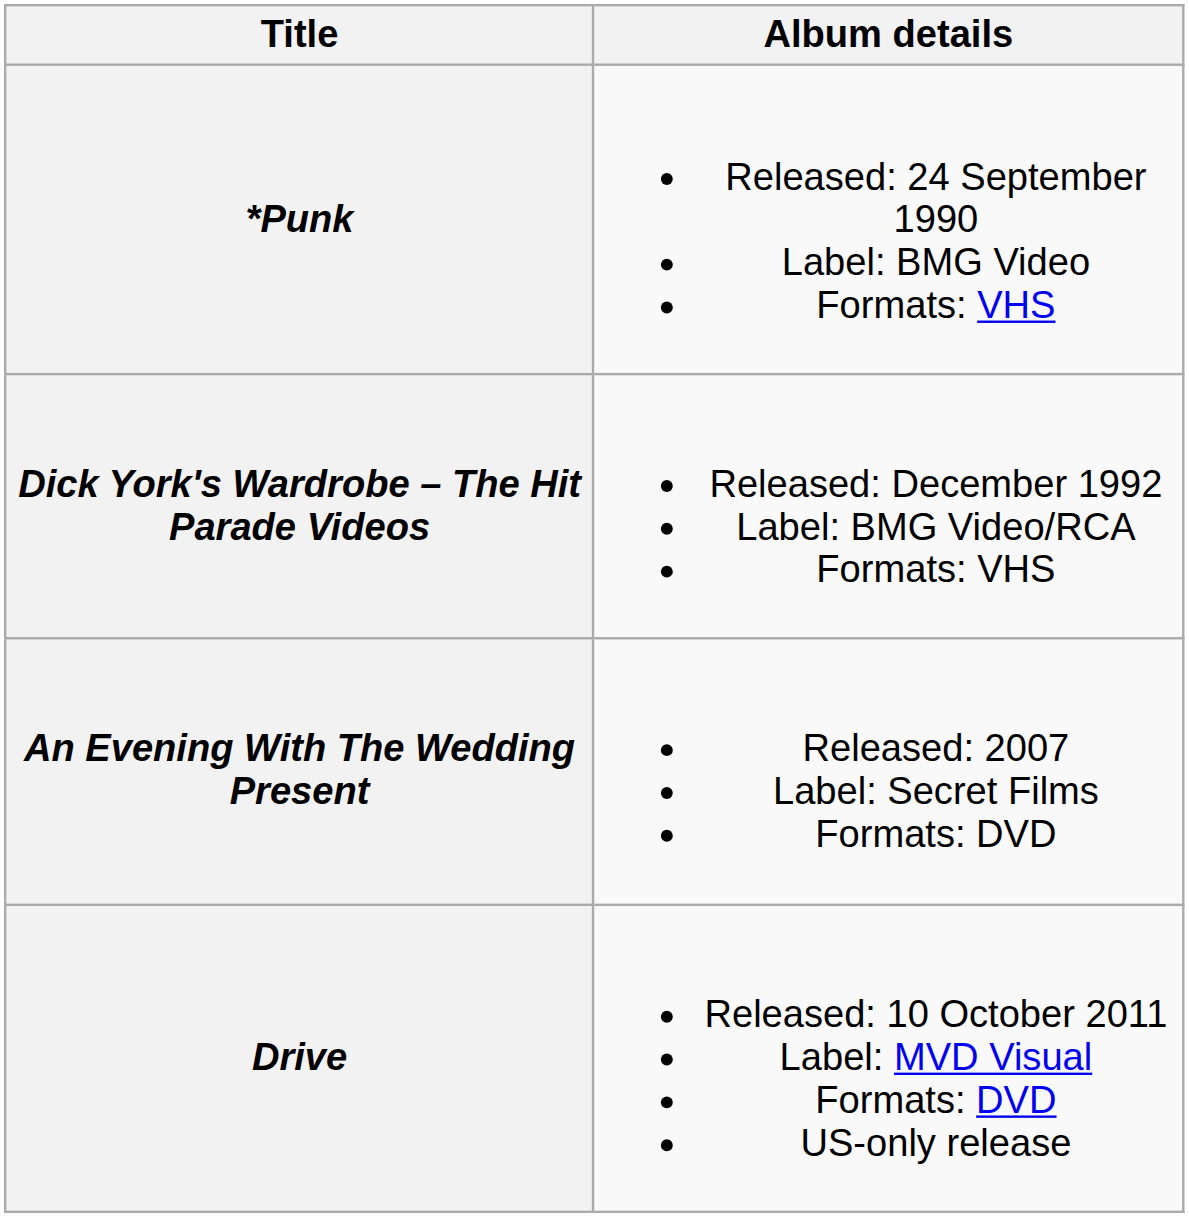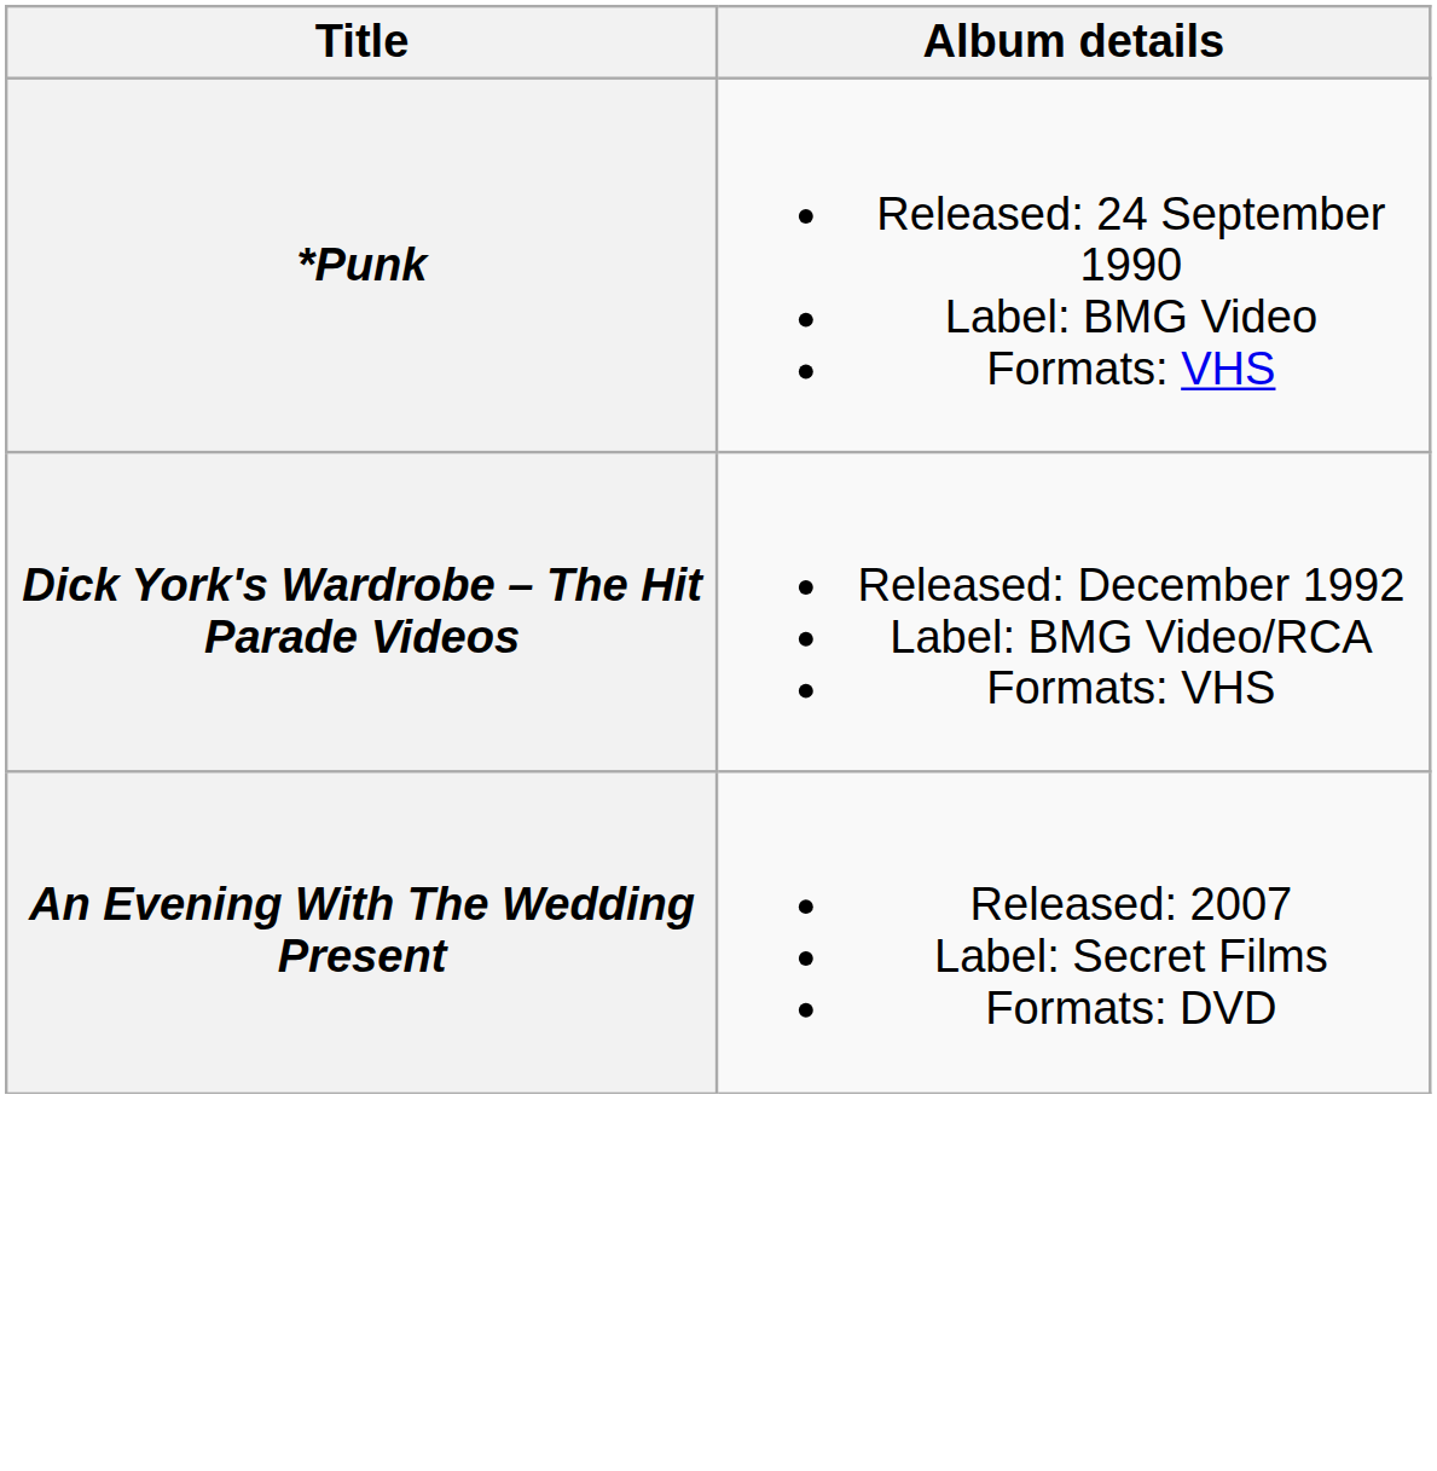- row: Drive | Released: 10 October 2011 Label: MVD Visual Formats: DVD US-only release
